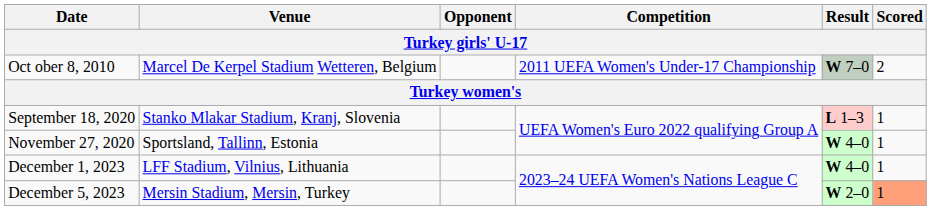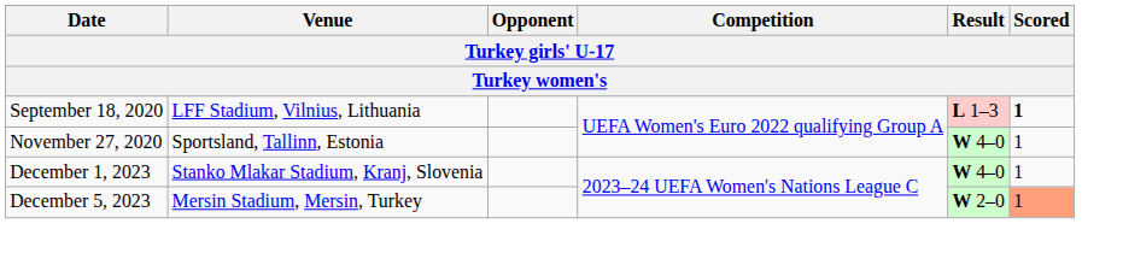- row: Oct ober 8, 2010 | Marcel De Kerpel Stadium Wetteren, Belgium | 2011 UEFA Women's Under-17 Championship | W 7–0 | 2
September 18, 2020 | Venue: Stanko Mlakar Stadium, Kranj, Slovenia -> LFF Stadium, Vilnius, Lithuania
September 18, 2020 | Scored: normal -> bold
December 1, 2023 | Venue: LFF Stadium, Vilnius, Lithuania -> Stanko Mlakar Stadium, Kranj, Slovenia
